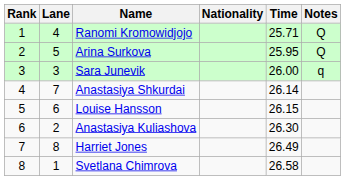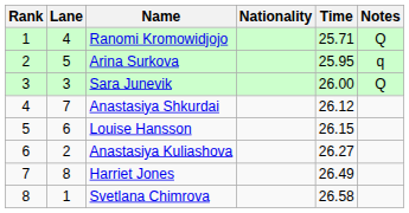Arina Surkova | Notes: Q -> q
Sara Junevik | Notes: q -> Q
Anastasiya Shkurdai | Time: 26.14 -> 26.12
Anastasiya Kuliashova | Time: 26.30 -> 26.27
